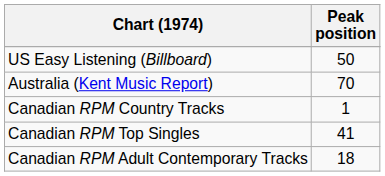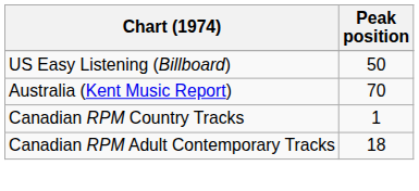- row: Canadian RPM Top Singles | 41
